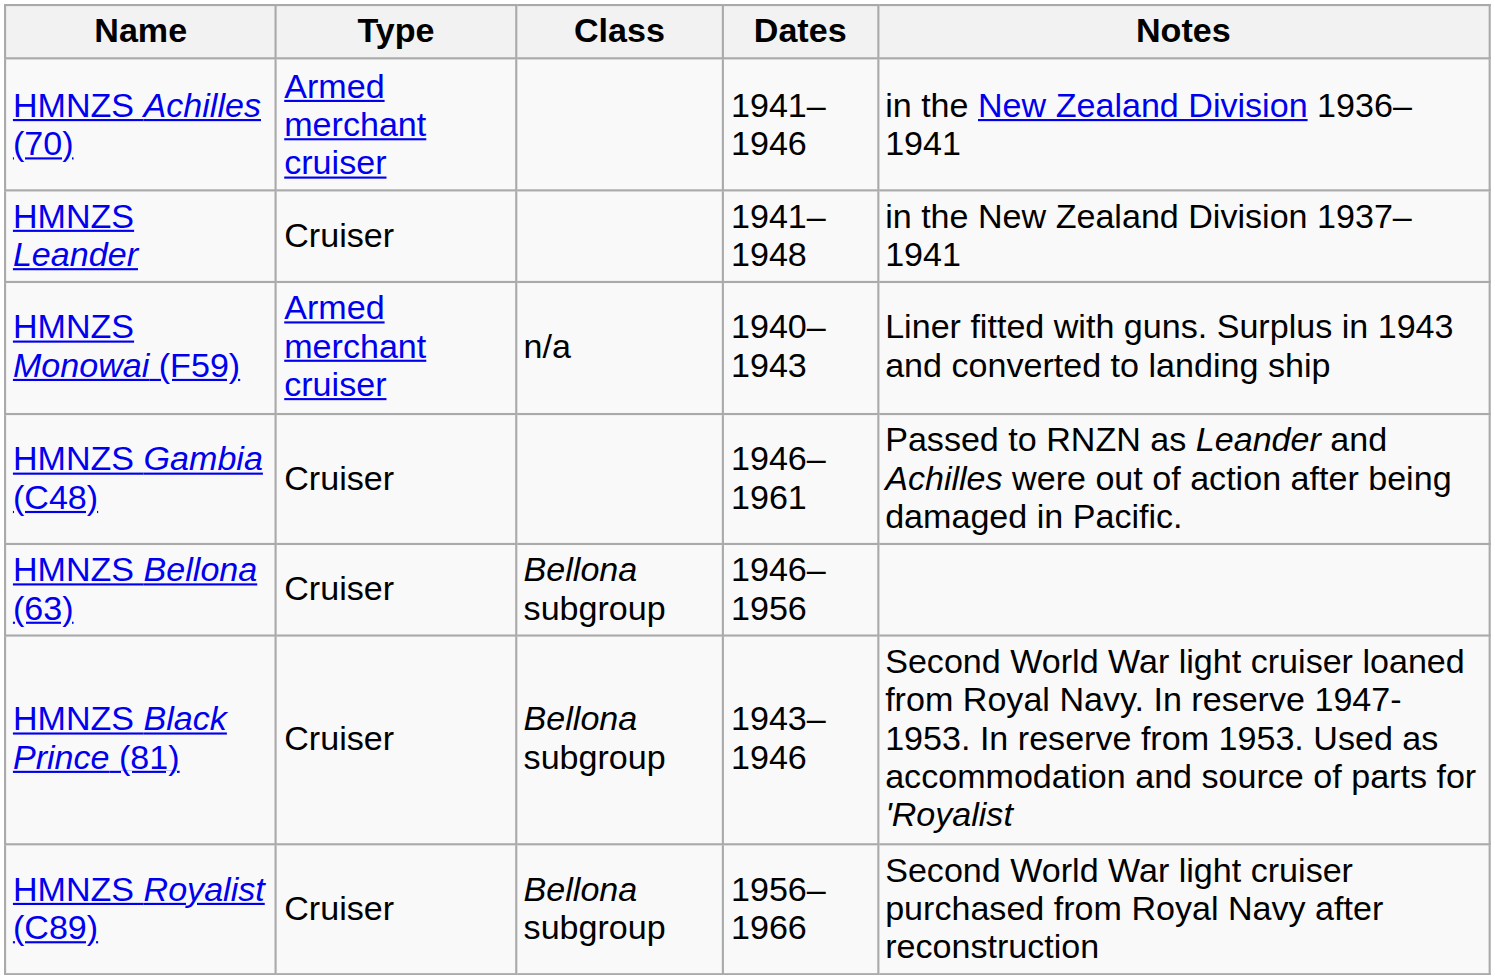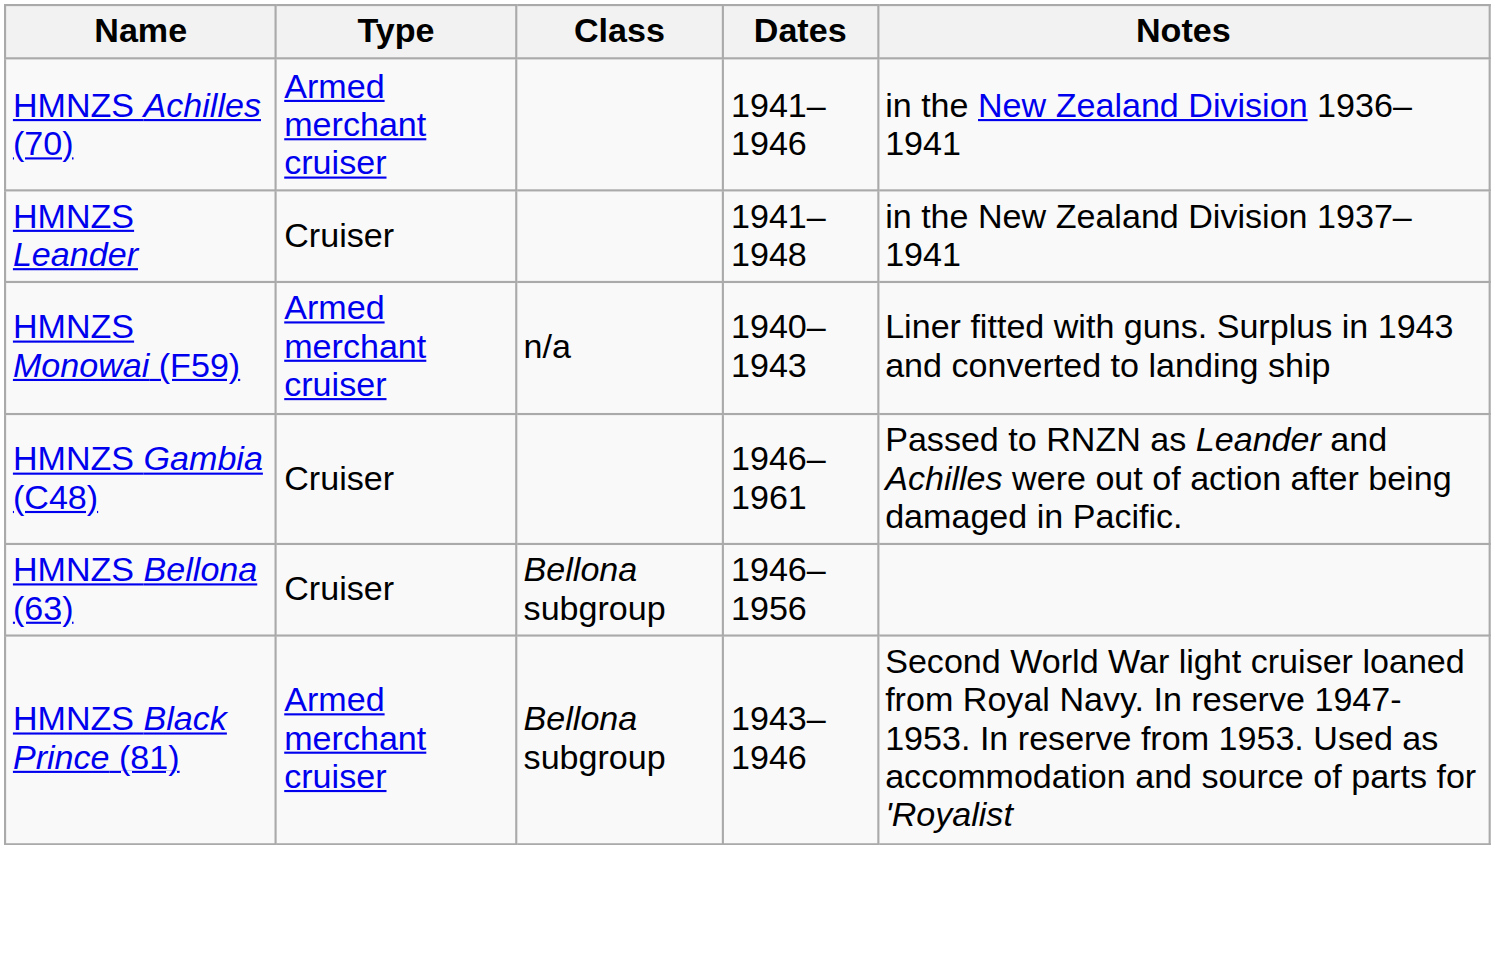HMNZS Black Prince (81) | Type: Cruiser -> Armed merchant cruiser
- row: HMNZS Royalist (C89) | Cruiser | Bellona subgroup | 1956–1966 | Second World War light cruiser purchased from Royal Navy after reconstruction
